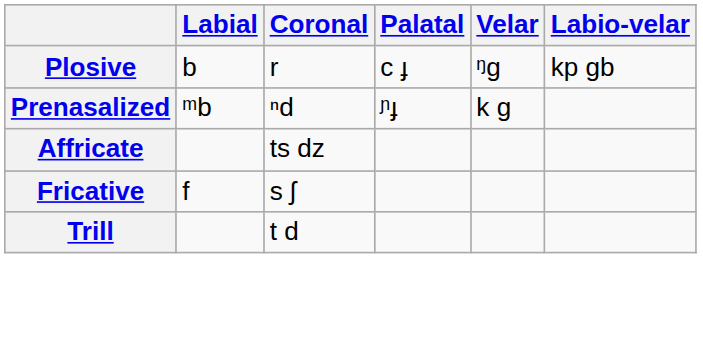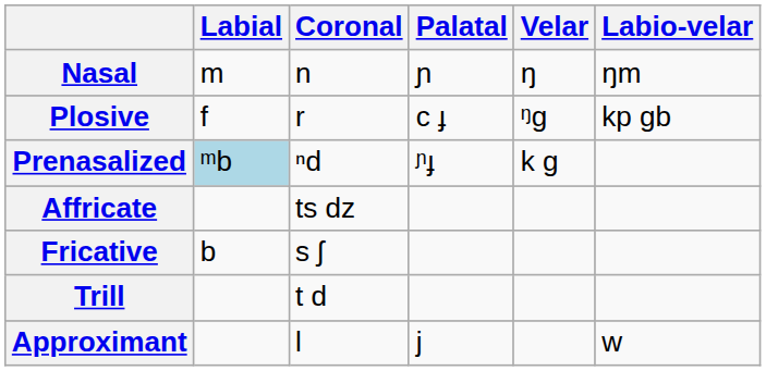+ row: Nasal | m | n | ɲ | ŋ | ŋm
Plosive | Labial: b -> f
Prenasalized | Labial: no background -> lightblue background
Fricative | Labial: f -> b
+ row: Approximant | l | j | w
